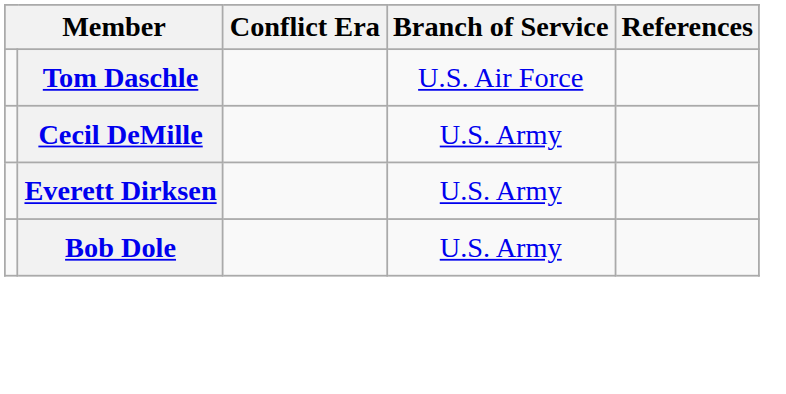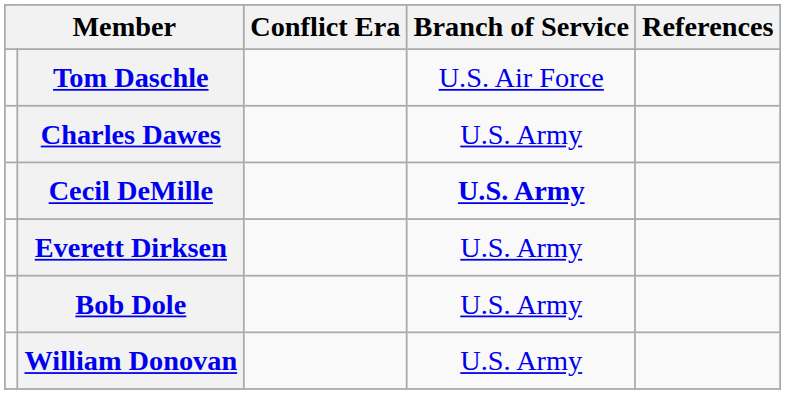+ row: Charles Dawes | U.S. Army
Cecil DeMille | Branch of Service: normal -> bold
+ row: William Donovan | U.S. Army
